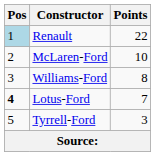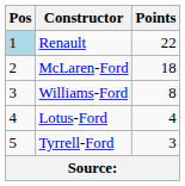McLaren-Ford | Points: 10 -> 18
Lotus-Ford | Pos: bold -> normal
Lotus-Ford | Points: 7 -> 4
